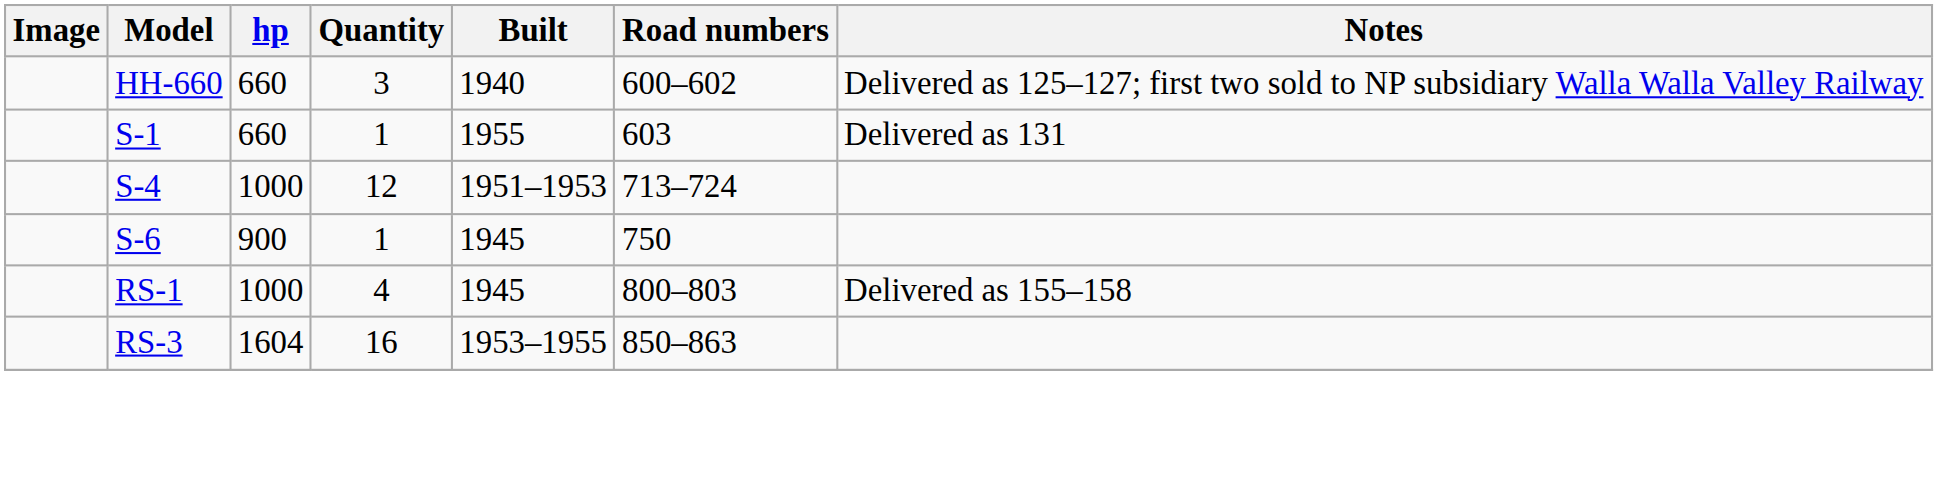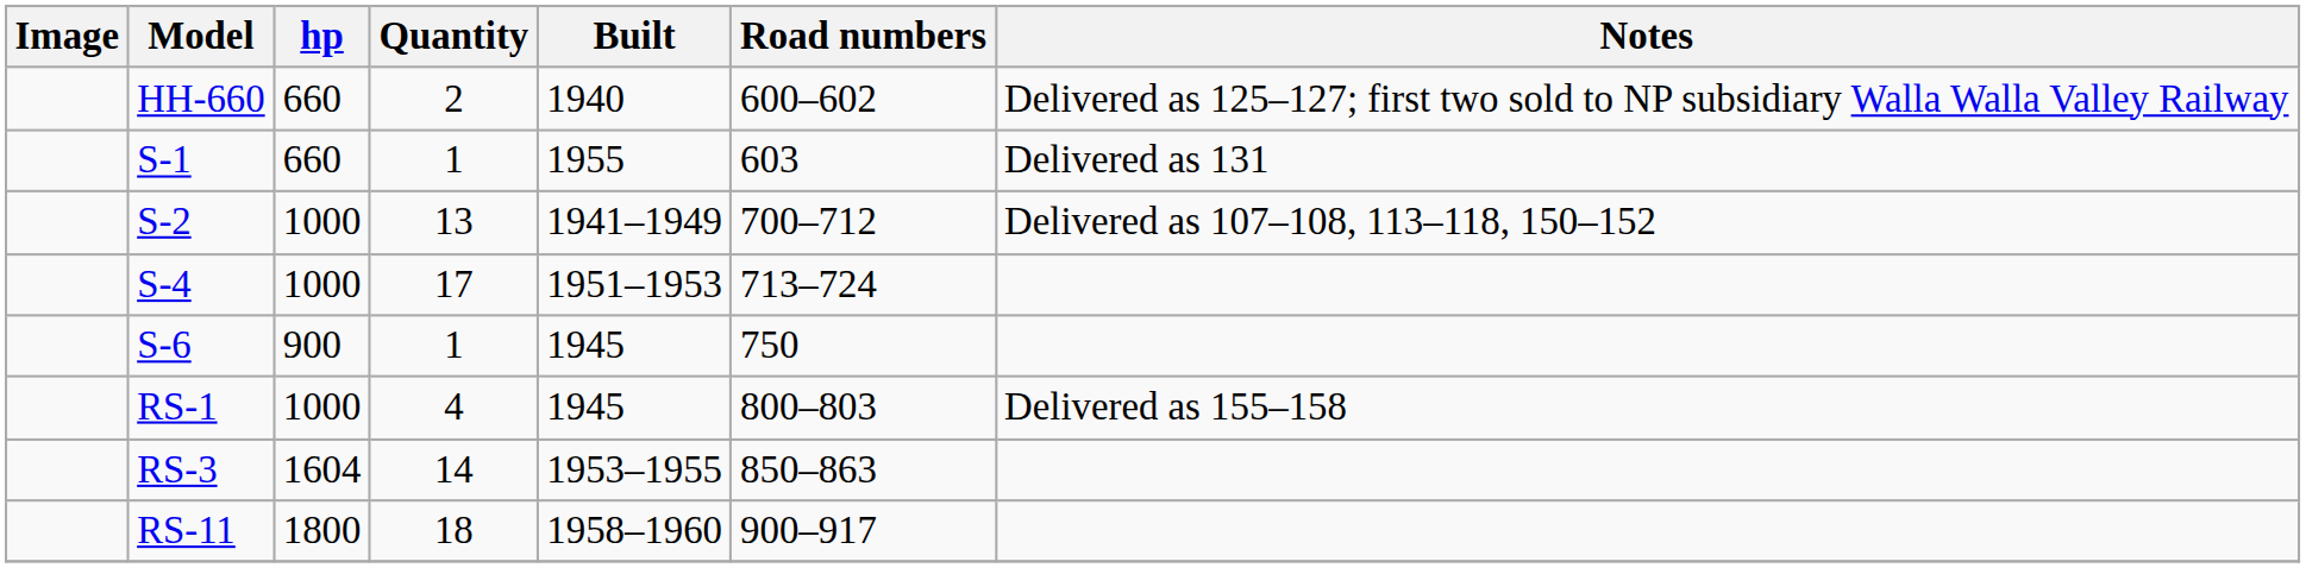HH-660 | Quantity: 3 -> 2
+ row: S-2 | 1000 | 13 | 1941–1949 | 700–712 | Delivered as 107–108, 113–118, 150–152
S-4 | Quantity: 12 -> 17
RS-3 | Quantity: 16 -> 14
+ row: RS-11 | 1800 | 18 | 1958–1960 | 900–917
